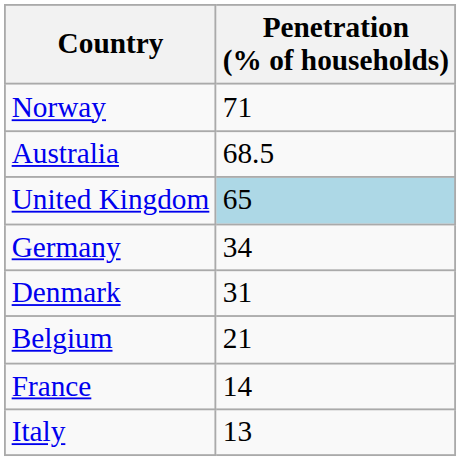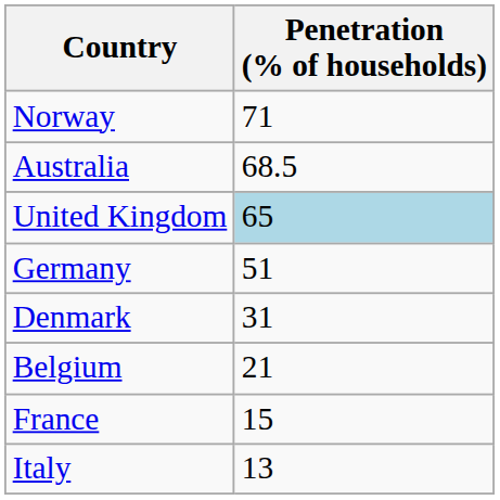Germany | Penetration (% of households): 34 -> 51
France | Penetration (% of households): 14 -> 15
